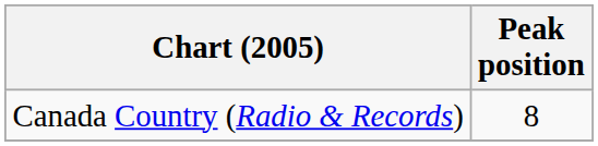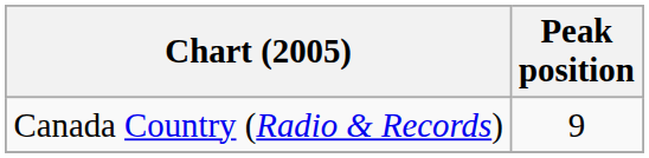Canada Country (Radio & Records) | Peak position: 8 -> 9
